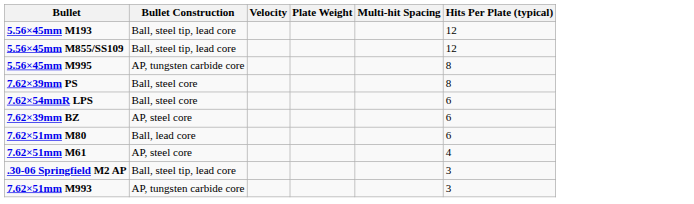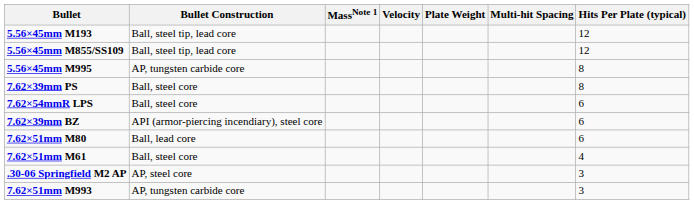+ column: MassNote 1
7.62×39mm BZ | Bullet Construction: AP, steel core -> API (armor-piercing incendiary), steel core
7.62×51mm M61 | Bullet Construction: AP, steel core -> Ball, steel core
.30-06 Springfield M2 AP | Bullet Construction: Ball, steel tip, lead core -> AP, steel core
